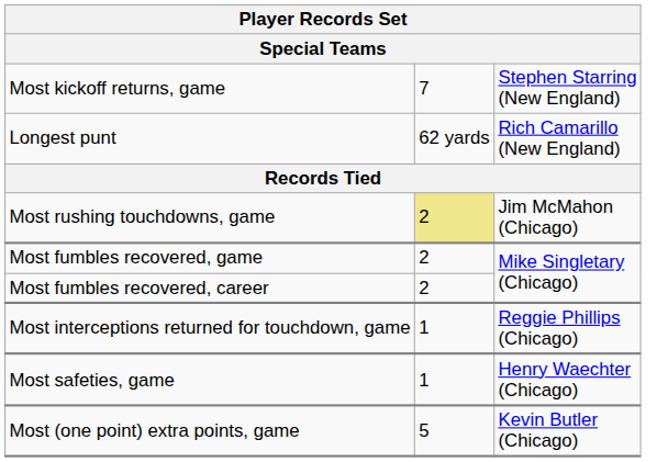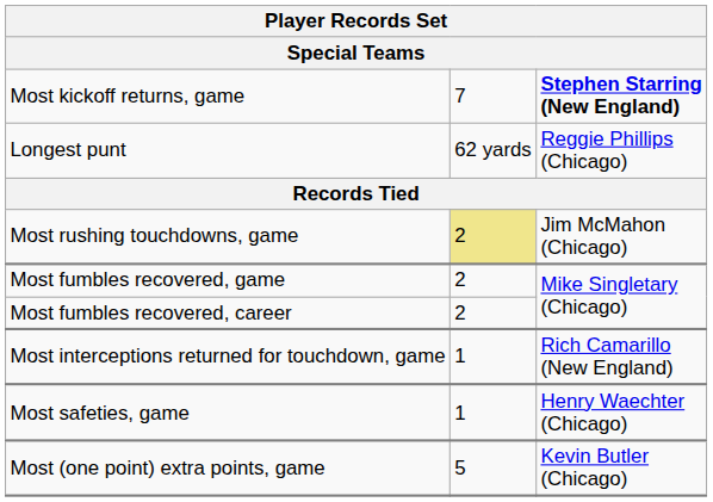Most kickoff returns, game | column 3: normal -> bold
Longest punt | column 3: Rich Camarillo (New England) -> Reggie Phillips (Chicago)
Most interceptions returned for touchdown, game | column 3: Reggie Phillips (Chicago) -> Rich Camarillo (New England)
